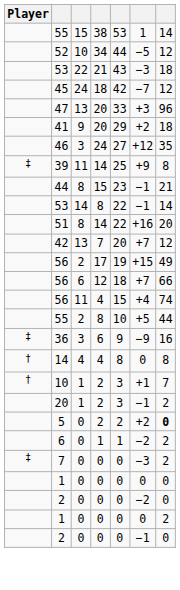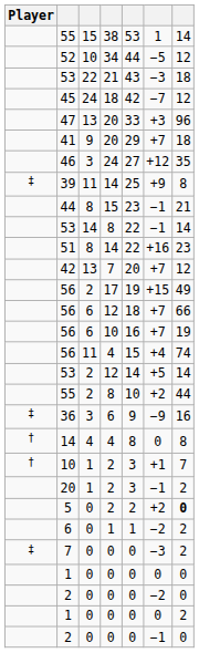41 | column 6: +2 -> +7
51 | column 7: 20 -> 23
+ row: 56 | 6 | 10 | 16 | +7 | 19
+ row: 53 | 2 | 12 | 14 | +5 | 14
55 / 8 | column 6: +5 -> +2
